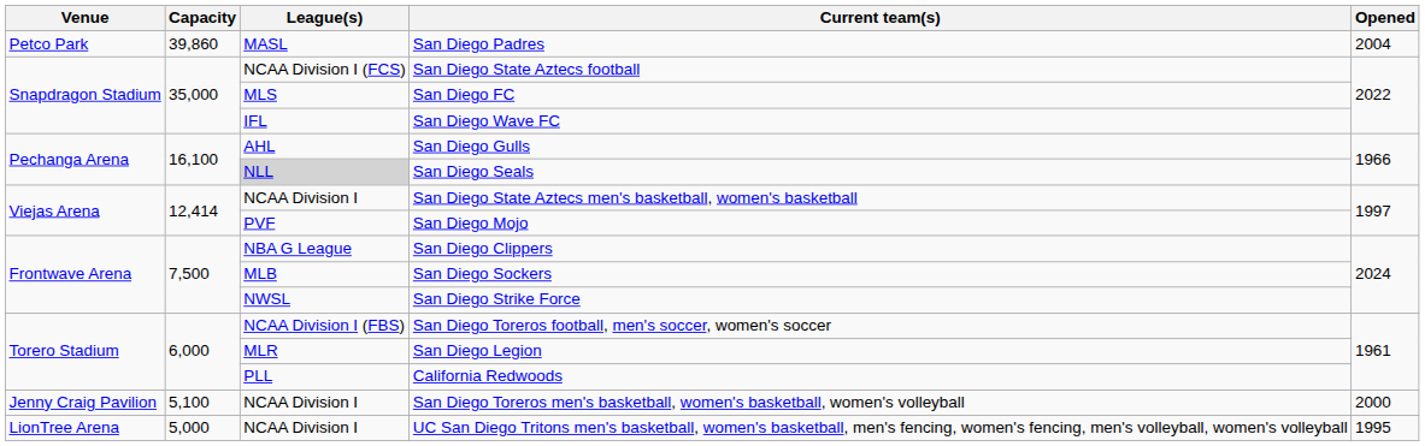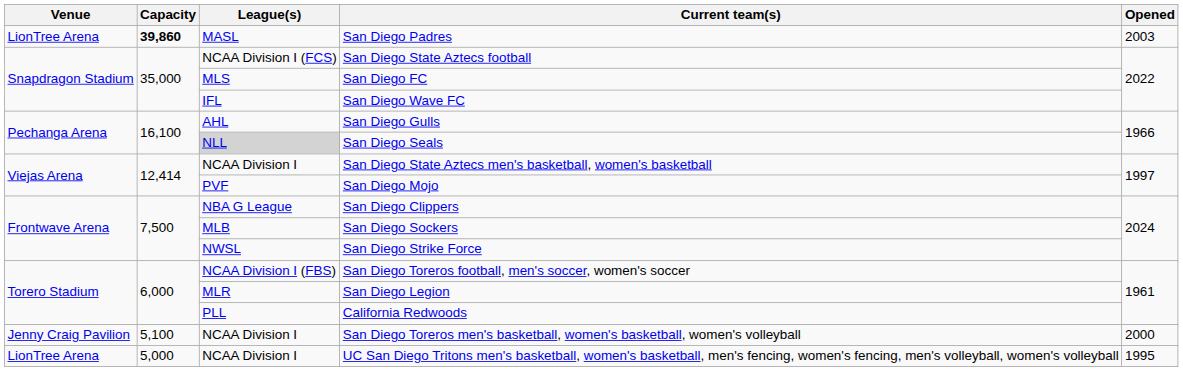San Diego Padres | Venue: Petco Park -> LionTree Arena
San Diego Padres | Capacity: normal -> bold
San Diego Padres | Opened: 2004 -> 2003
